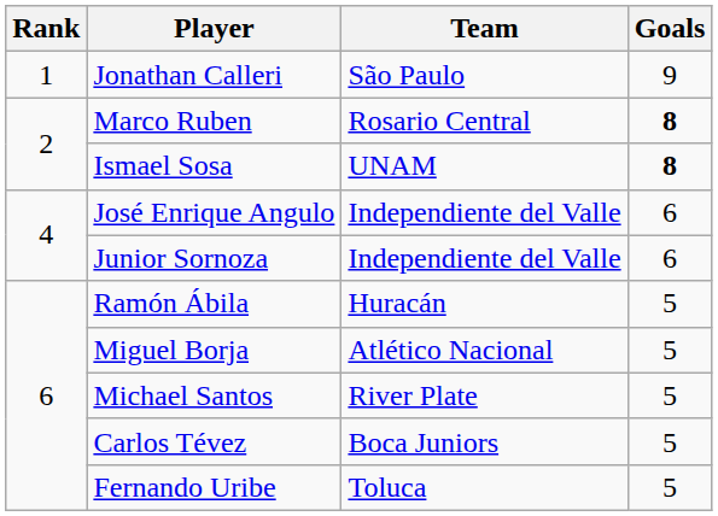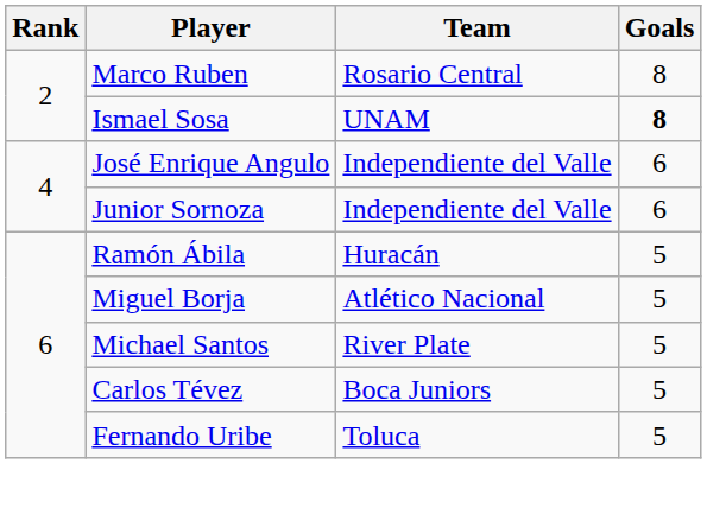- row: 1 | Jonathan Calleri | São Paulo | 9
Marco Ruben | Goals: bold -> normal
